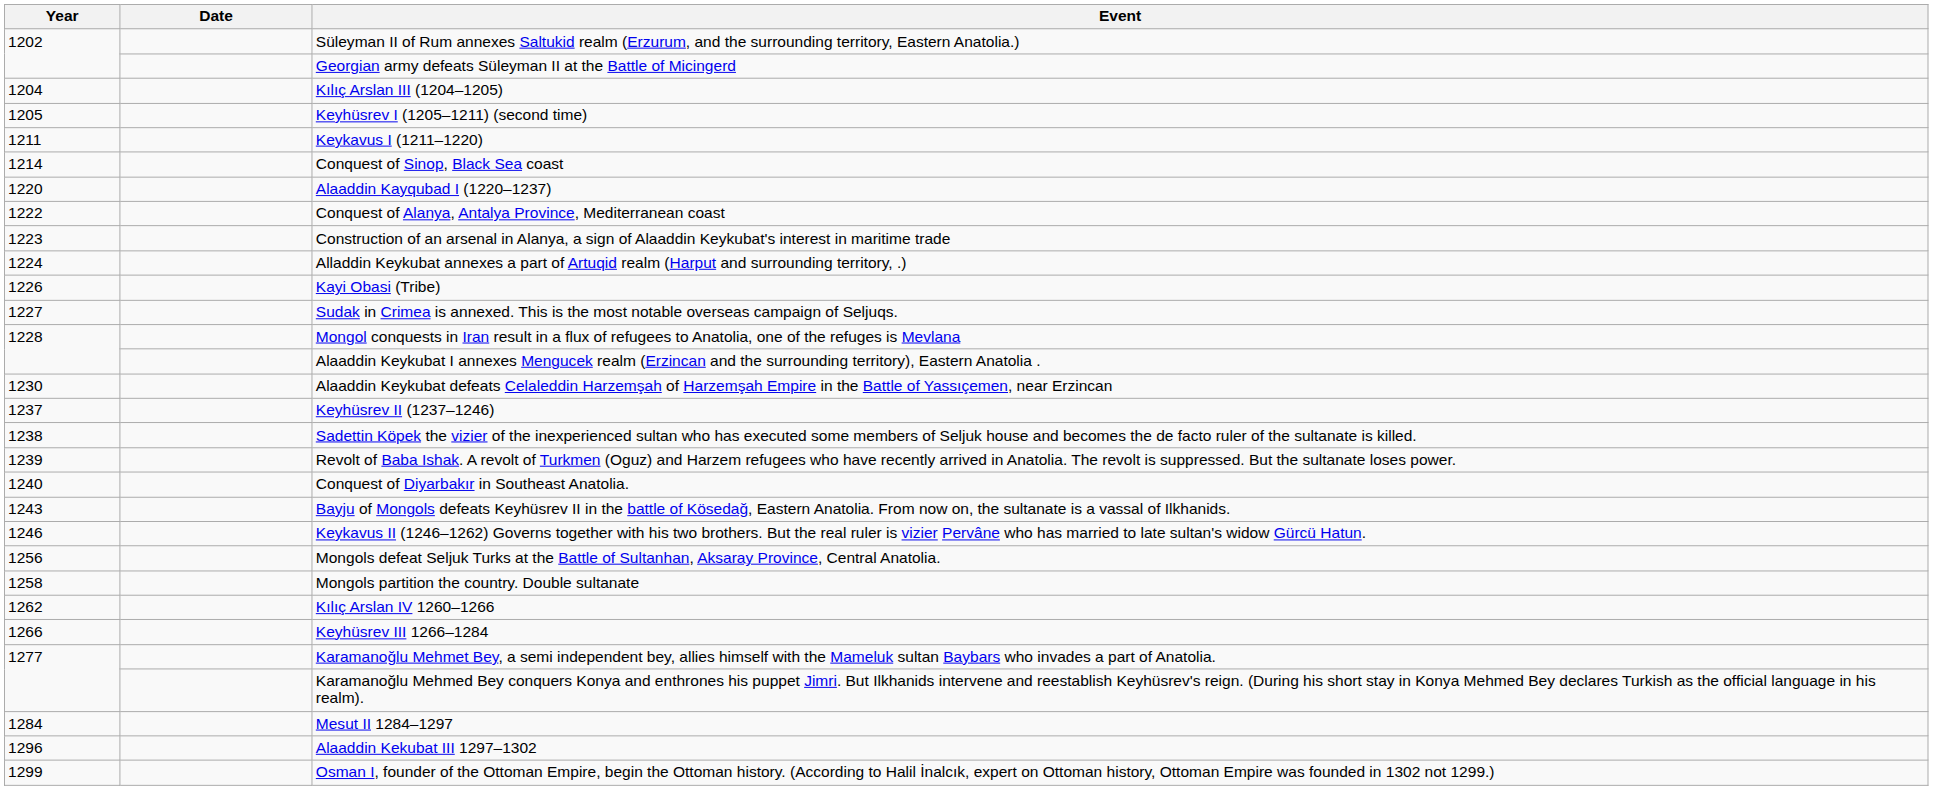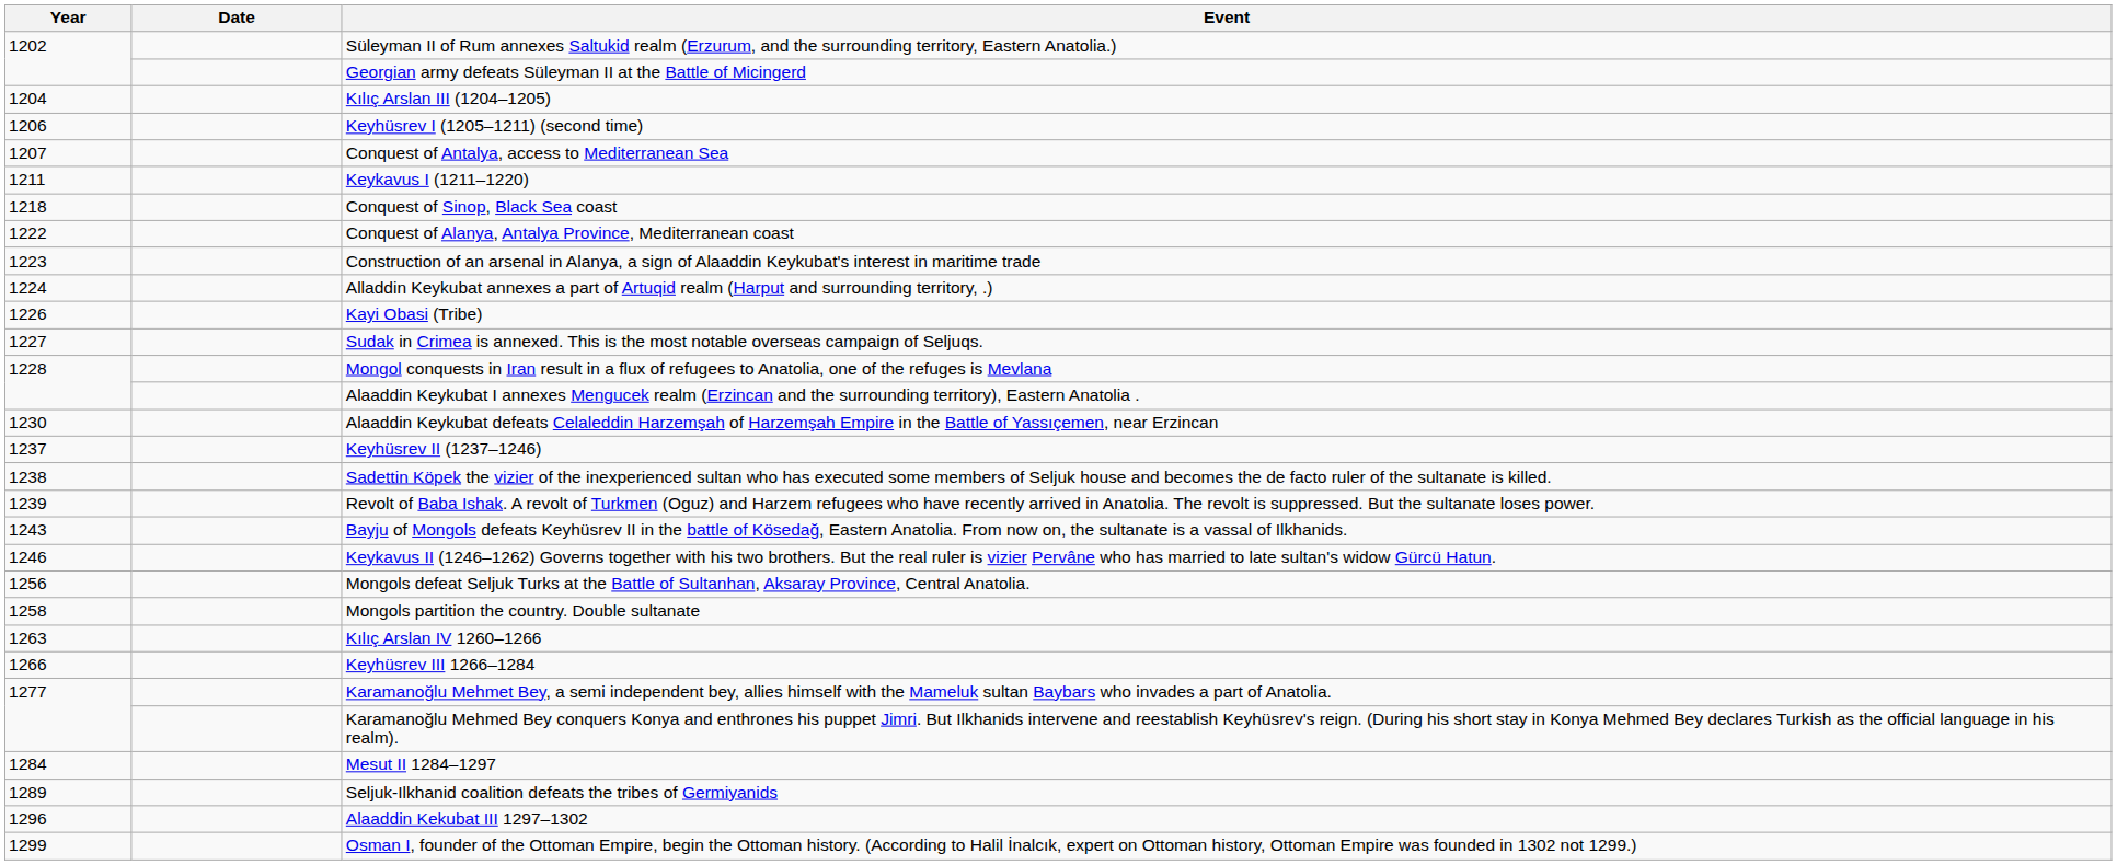Keyhüsrev I (1205–1211) (second time) | Year: 1205 -> 1206
+ row: 1207 | Conquest of Antalya, access to Mediterranean Sea
Conquest of Sinop, Black Sea coast | Year: 1214 -> 1218
- row: 1220 | Alaaddin Kayqubad I (1220–1237)
- row: 1240 | Conquest of Diyarbakır in Southeast Anatolia.
Kılıç Arslan IV 1260–1266 | Year: 1262 -> 1263
+ row: 1289 | Seljuk-Ilkhanid coalition defeats the tribes of Germiyanids
